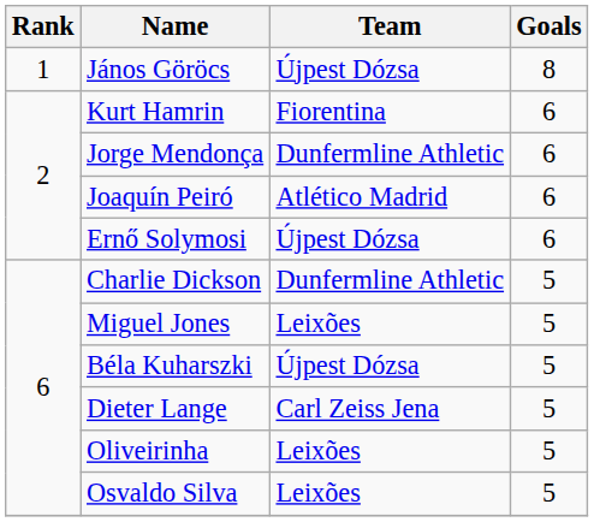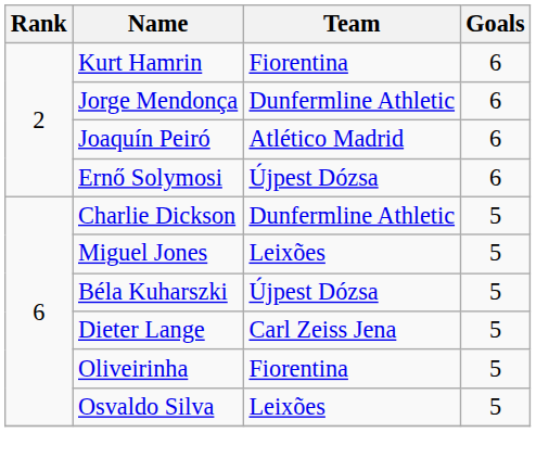- row: 1 | János Göröcs | Újpest Dózsa | 8
Oliveirinha | Team: Leixões -> Fiorentina
